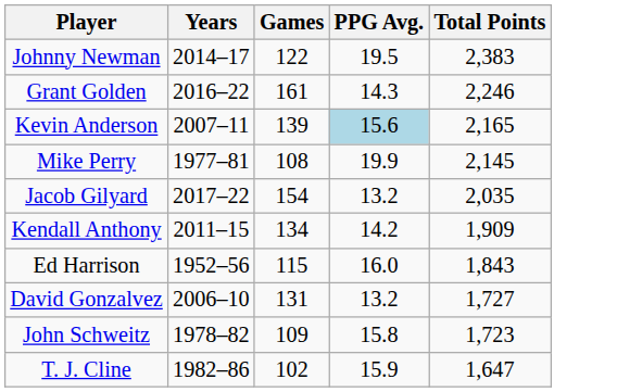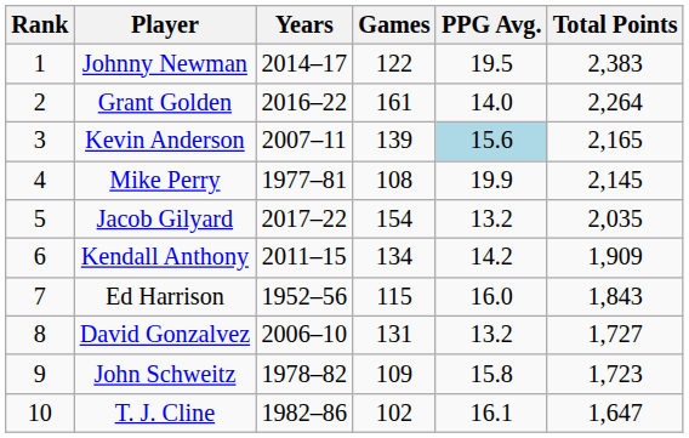+ column: Rank | 1 | 2 | 3 | 4 | 5 | 6 | 7 | 8 | 9 | 10
Grant Golden | PPG Avg.: 14.3 -> 14.0
Grant Golden | Total Points: 2,246 -> 2,264
T. J. Cline | PPG Avg.: 15.9 -> 16.1
